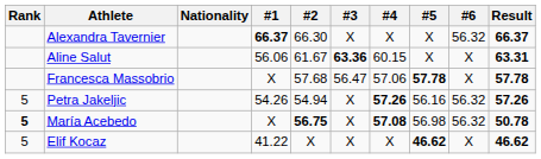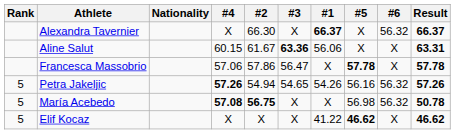columns swapped: #1 <-> #4
Francesca Massobrio | #2: 57.68 -> 57.86
Petra Jakeljic | #3: X -> 54.65
María Acebedo | Rank: bold -> normal
